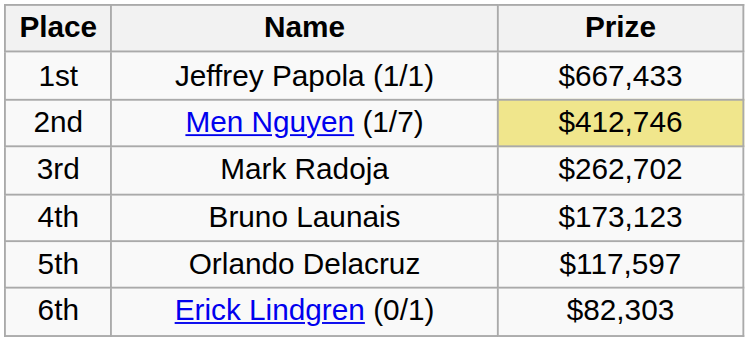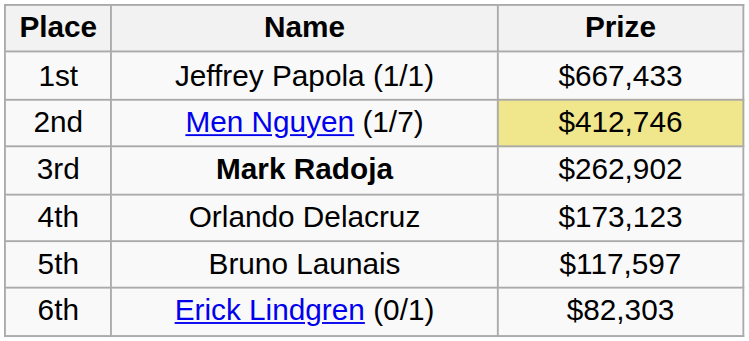3rd | Name: normal -> bold
3rd | Prize: $262,702 -> $262,902
4th | Name: Bruno Launais -> Orlando Delacruz
5th | Name: Orlando Delacruz -> Bruno Launais
